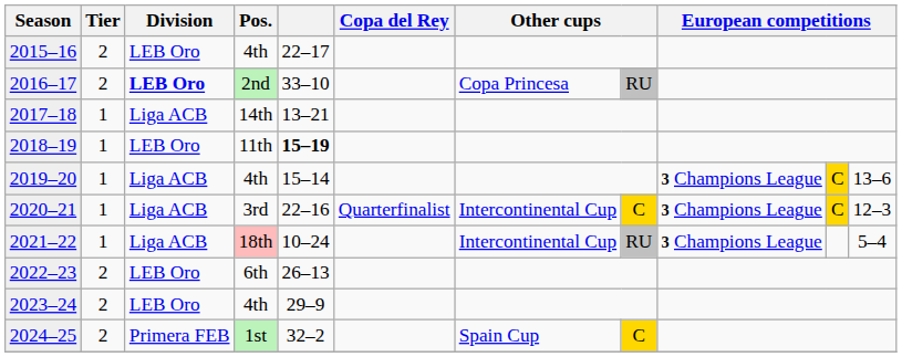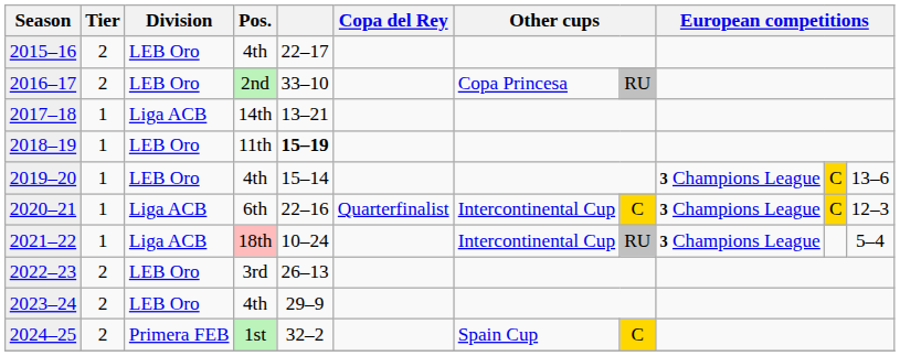2016–17 | Division: bold -> normal
2019–20 | Division: Liga ACB -> LEB Oro
2020–21 | Pos.: 3rd -> 6th
2022–23 | Pos.: 6th -> 3rd
